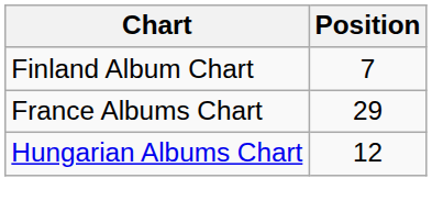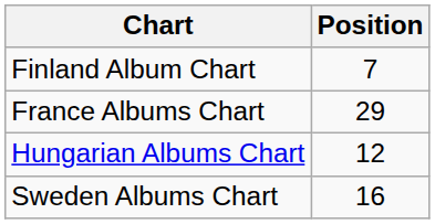+ row: Sweden Albums Chart | 16
